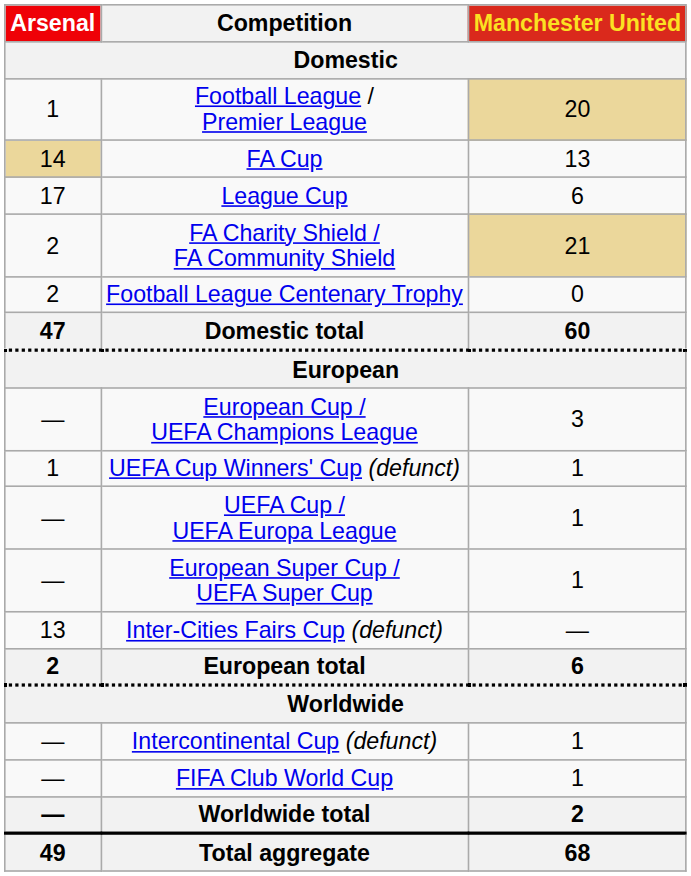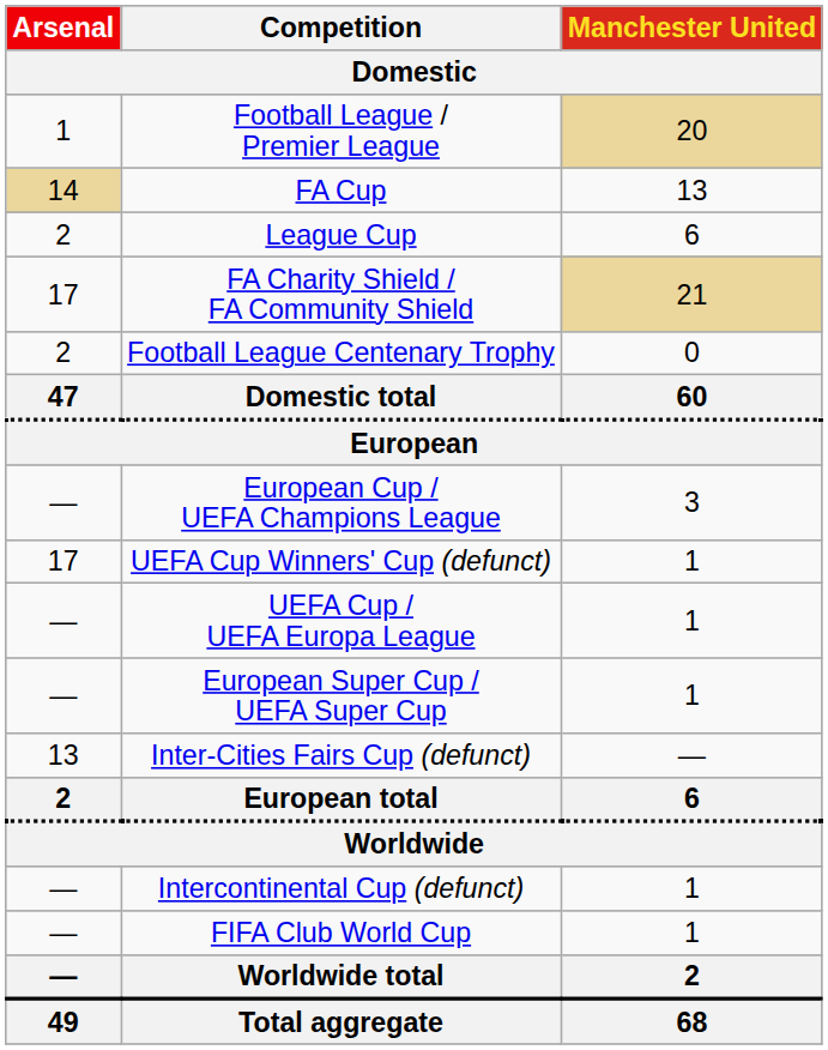League Cup | Arsenal: 17 -> 2
FA Charity Shield / FA Community Shield | Arsenal: 2 -> 17
UEFA Cup Winners' Cup (defunct) | Arsenal: 1 -> 17
